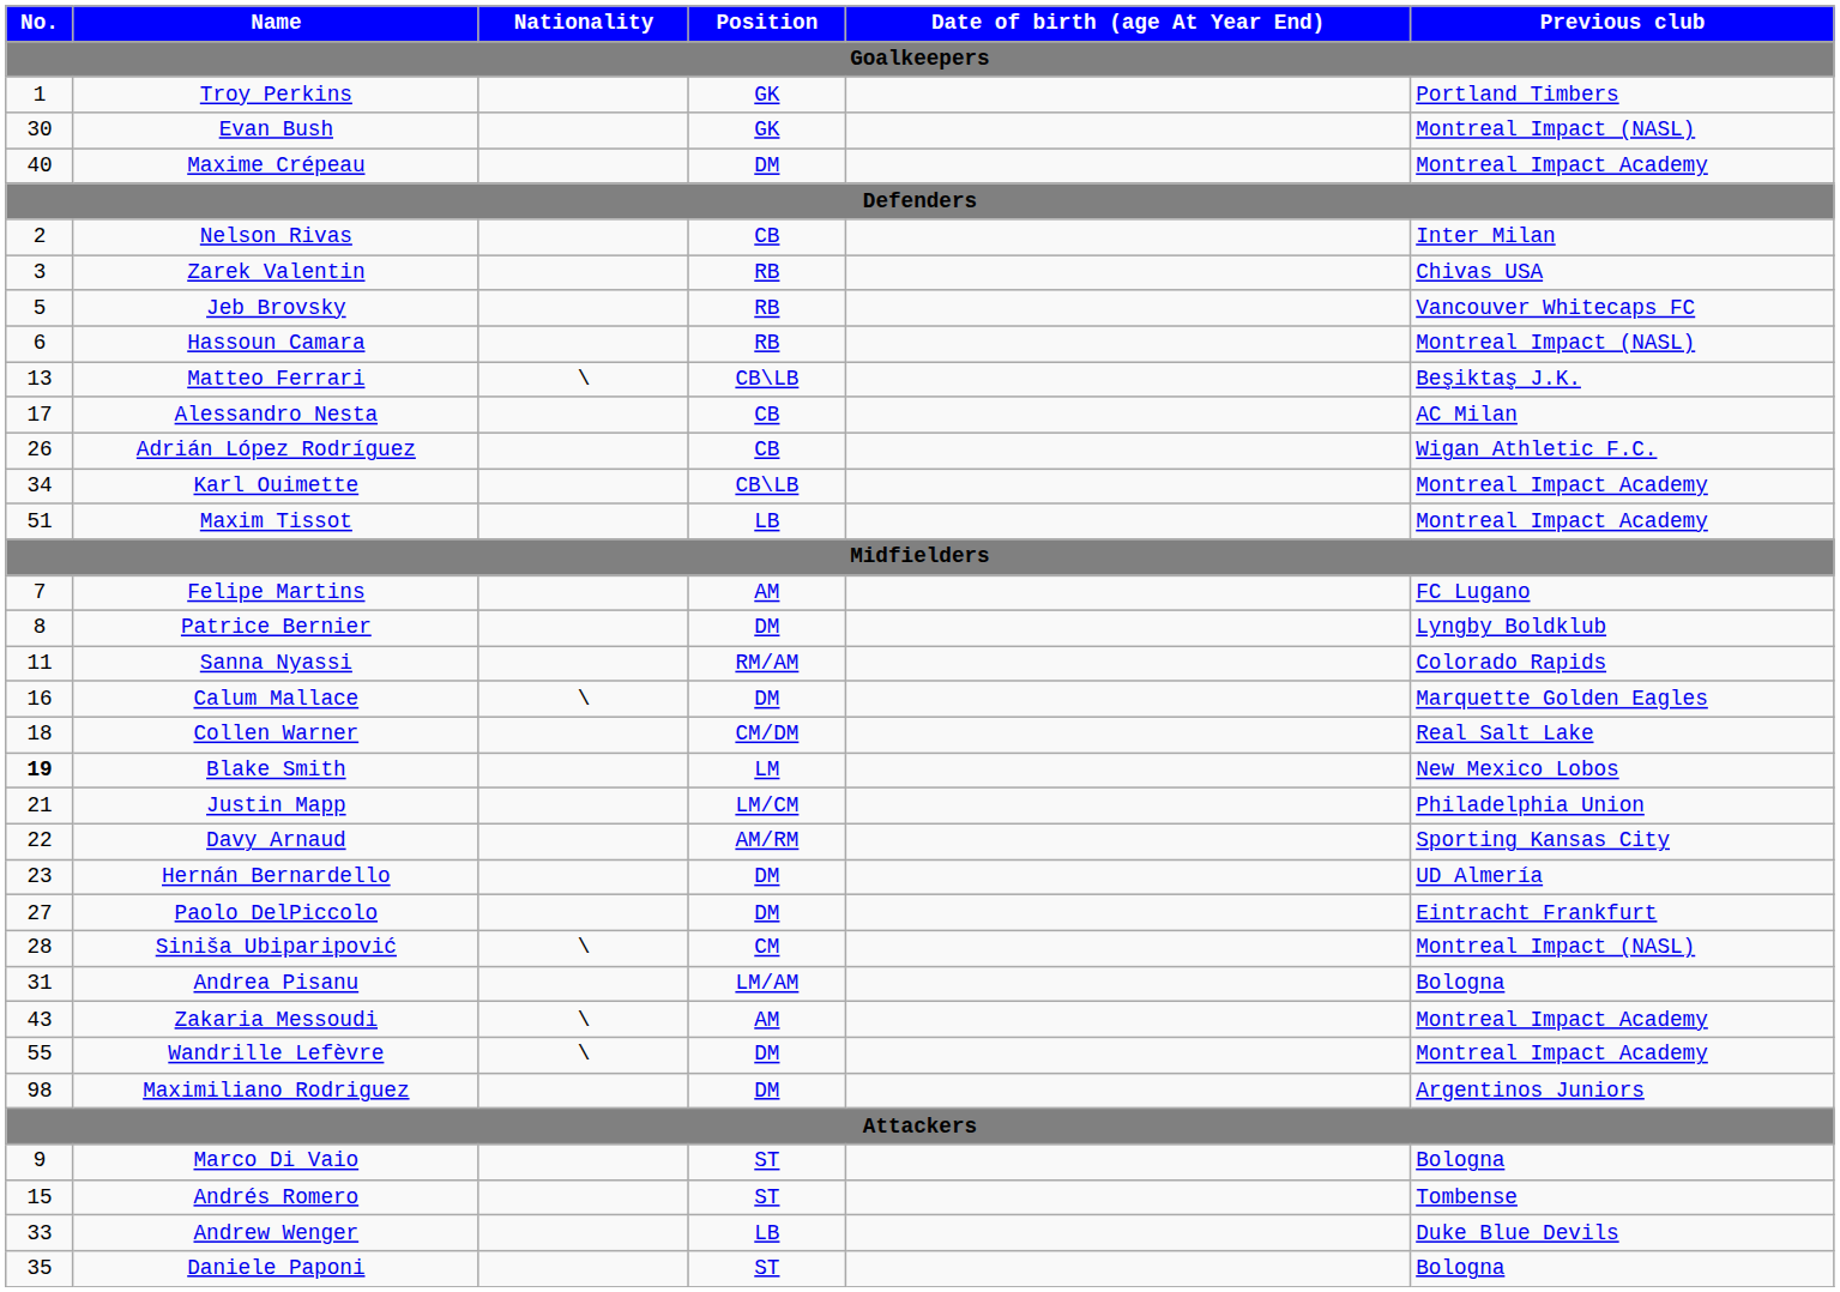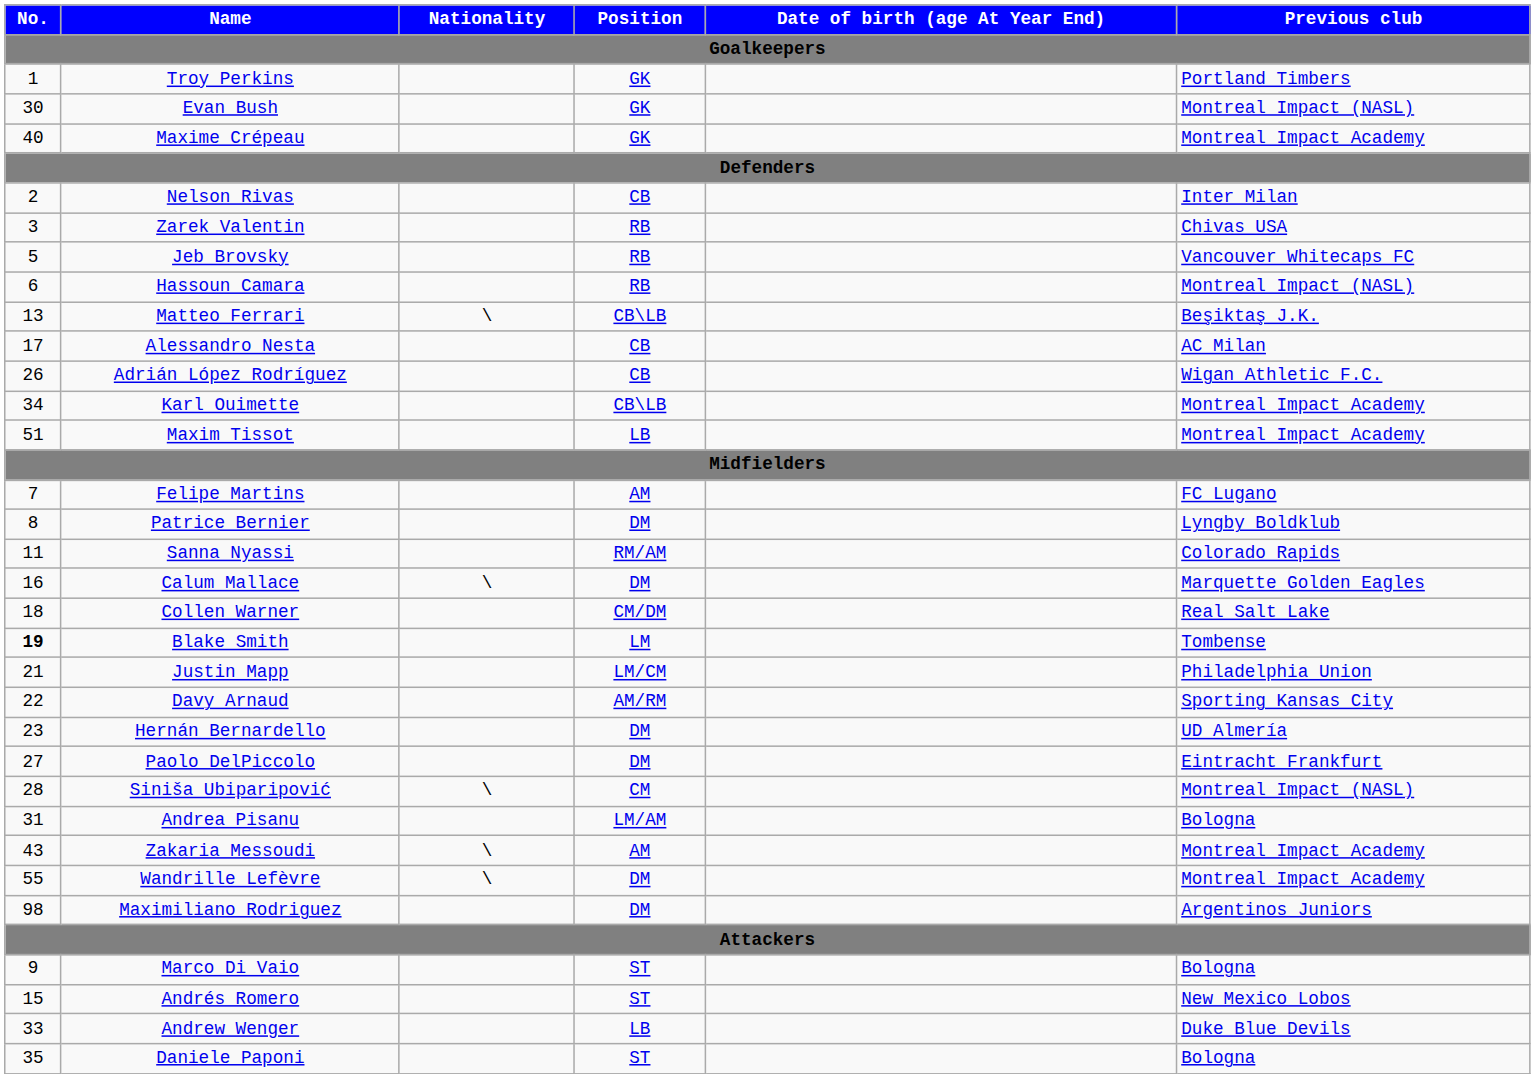Maxime Crépeau | Position: DM -> GK
Blake Smith | Previous club: New Mexico Lobos -> Tombense
Andrés Romero | Previous club: Tombense -> New Mexico Lobos
